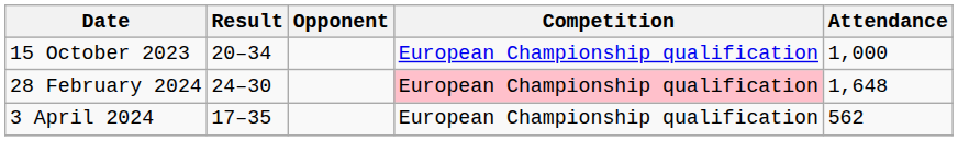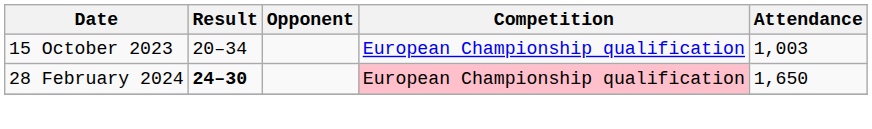15 October 2023 | Attendance: 1,000 -> 1,003
28 February 2024 | Result: normal -> bold
28 February 2024 | Attendance: 1,648 -> 1,650
- row: 3 April 2024 | 17–35 | European Championship qualification | 562
